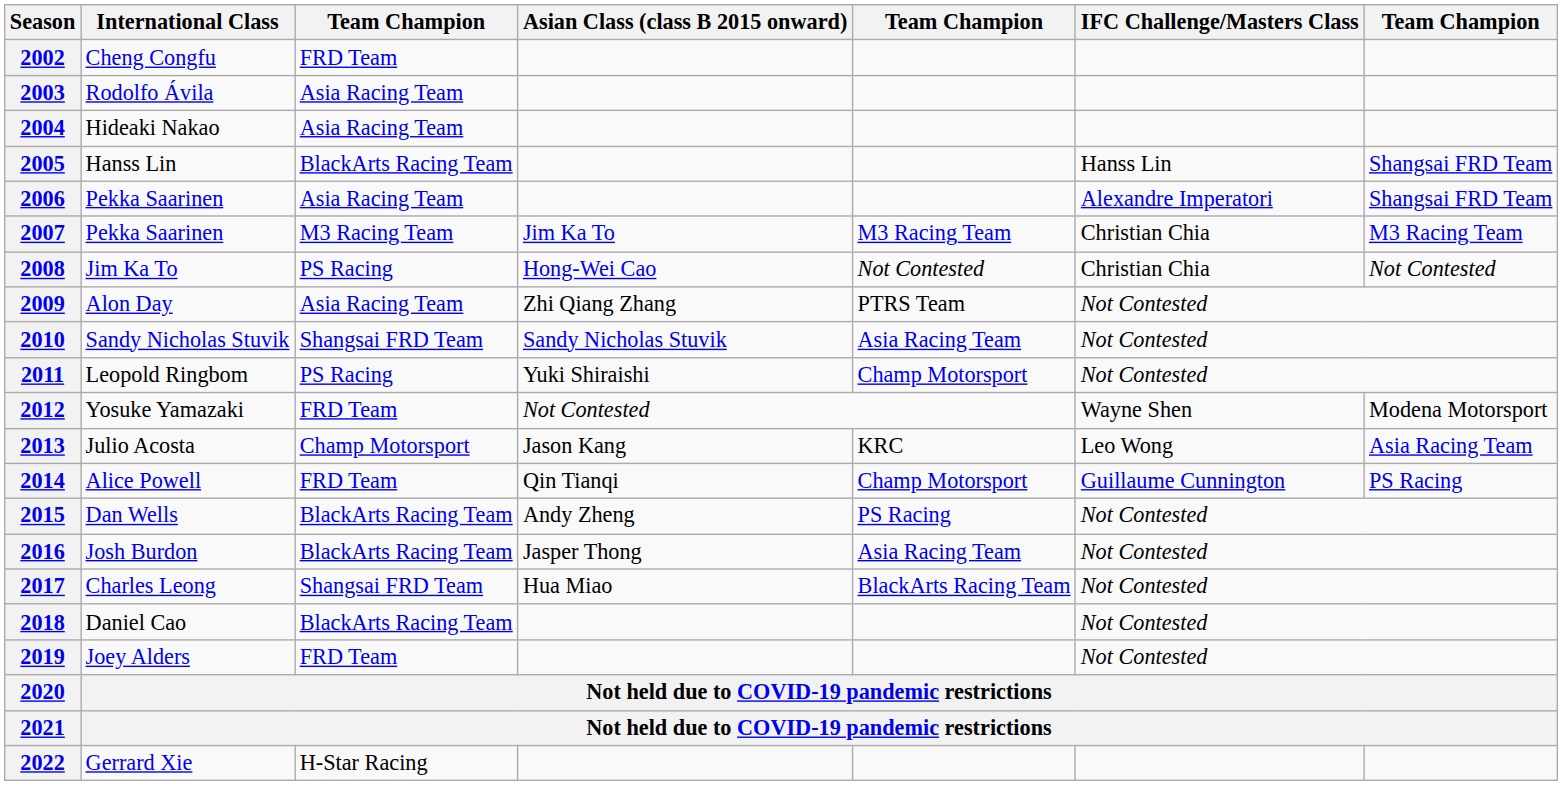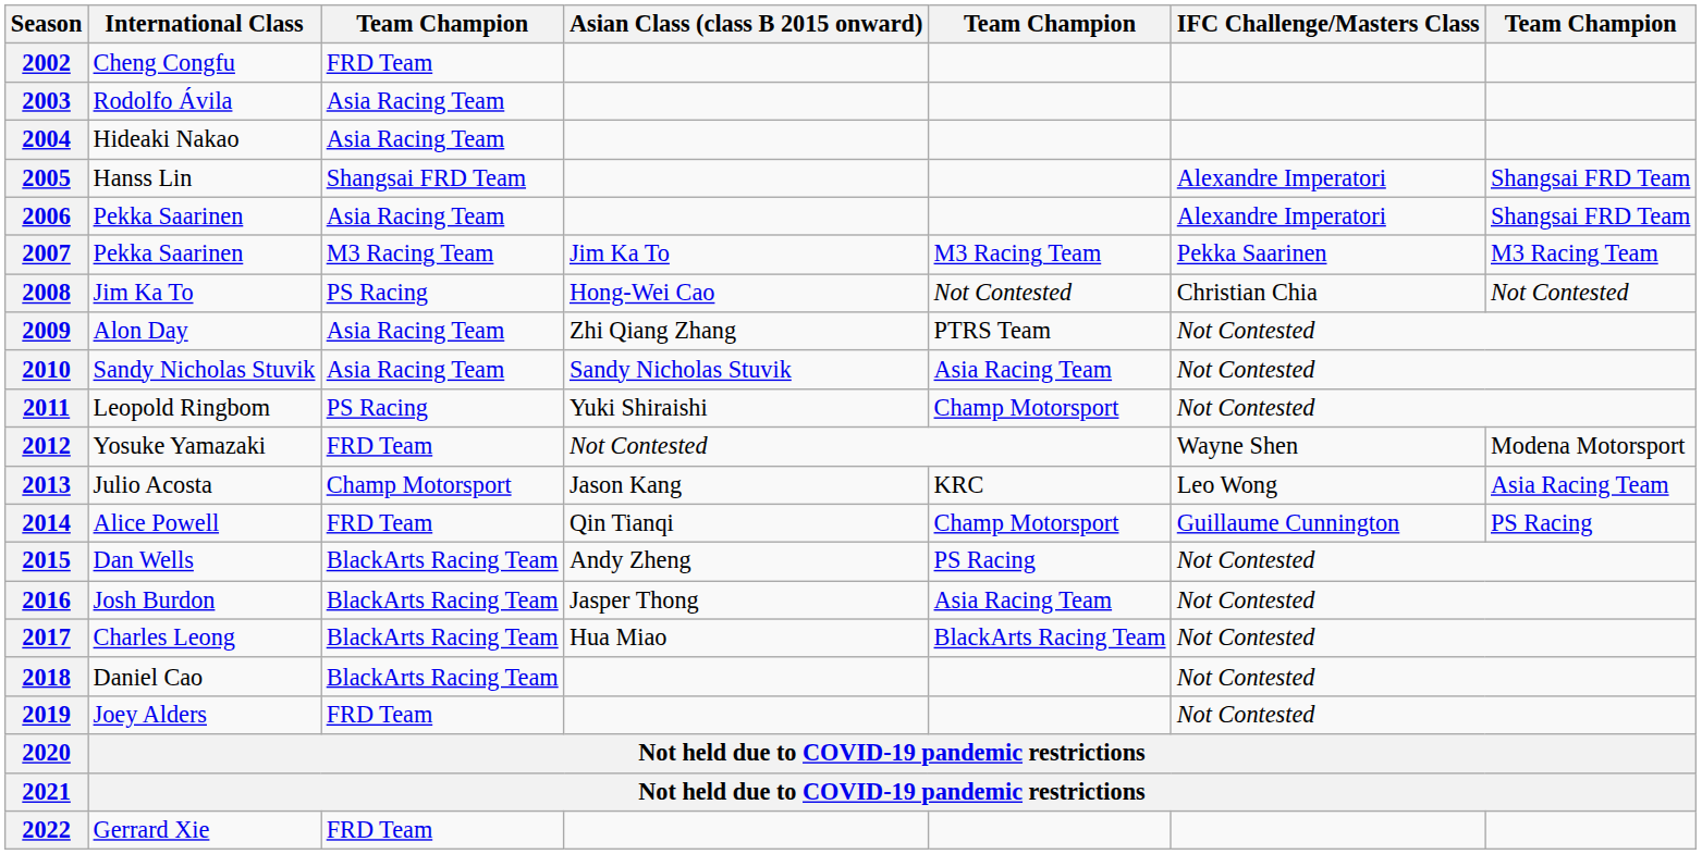2005 | column 3: BlackArts Racing Team -> Shangsai FRD Team
2005 | IFC Challenge/Masters Class: Hanss Lin -> Alexandre Imperatori
2007 | IFC Challenge/Masters Class: Christian Chia -> Pekka Saarinen
2010 | column 3: Shangsai FRD Team -> Asia Racing Team
2017 | column 3: Shangsai FRD Team -> BlackArts Racing Team
2022 | column 3: H-Star Racing -> FRD Team
